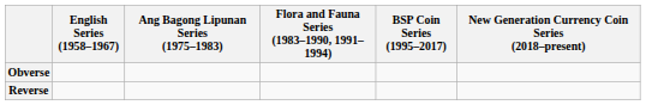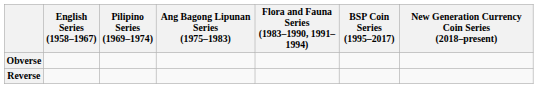+ column: Pilipino Series (1969–1974)
